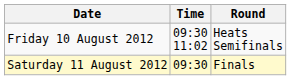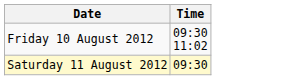- column: Round | Heats Semifinals | Finals
